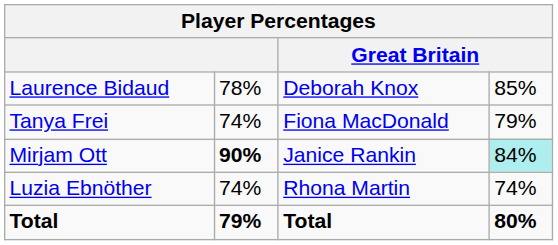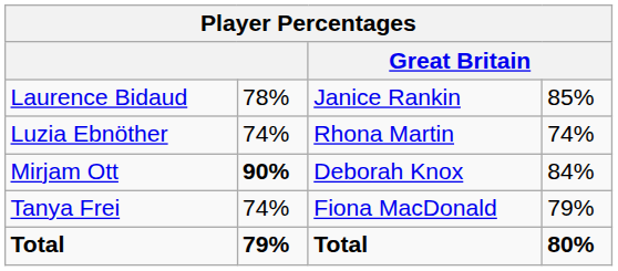Laurence Bidaud | column 3: Deborah Knox -> Janice Rankin
rows swapped: Tanya Frei <-> Luzia Ebnöther
Mirjam Ott | column 3: Janice Rankin -> Deborah Knox
Mirjam Ott | column 4: paleturquoise background -> no background
